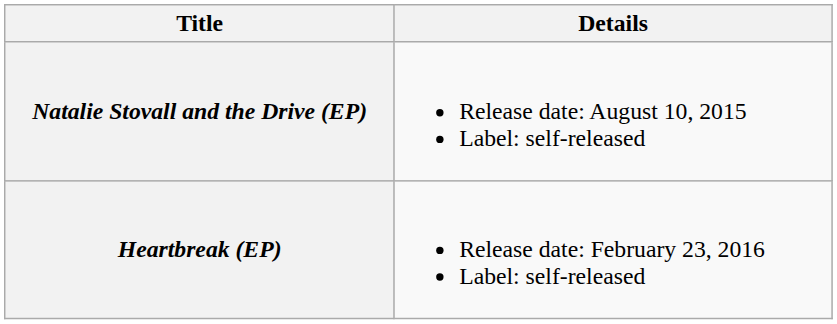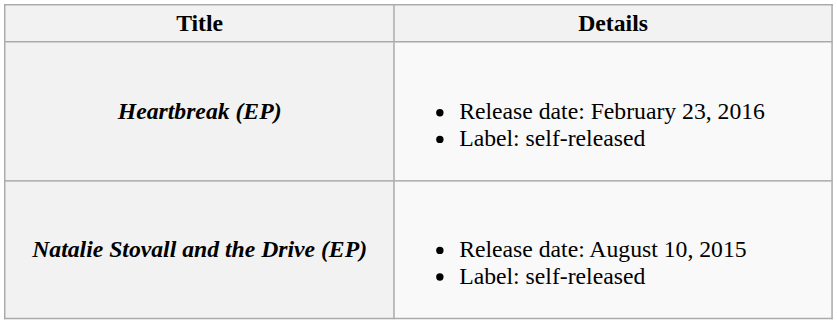rows swapped: Natalie Stovall and the Drive (EP) <-> Heartbreak (EP)
